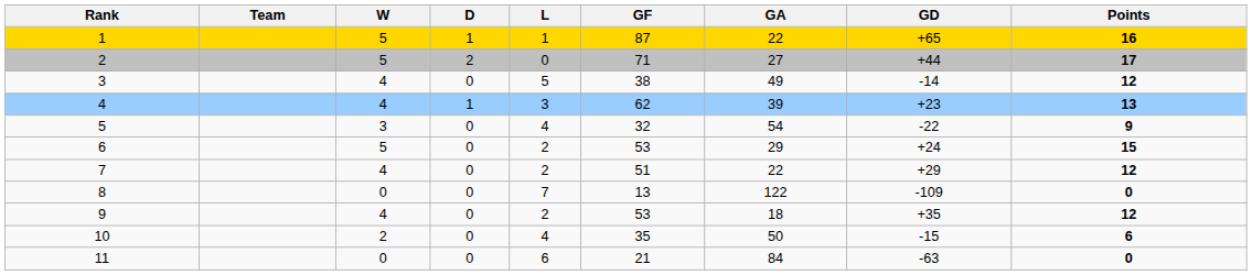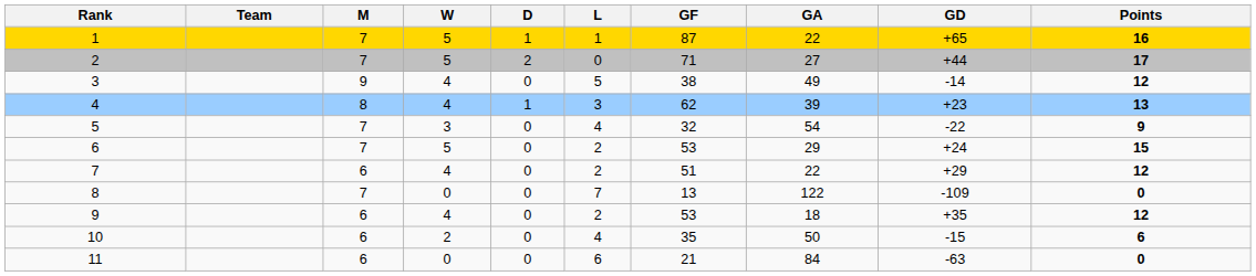+ column: M | 7 | 7 | 9 | 8 | 7 | 7 | 6 | 7 | 6 | 6 | 6
